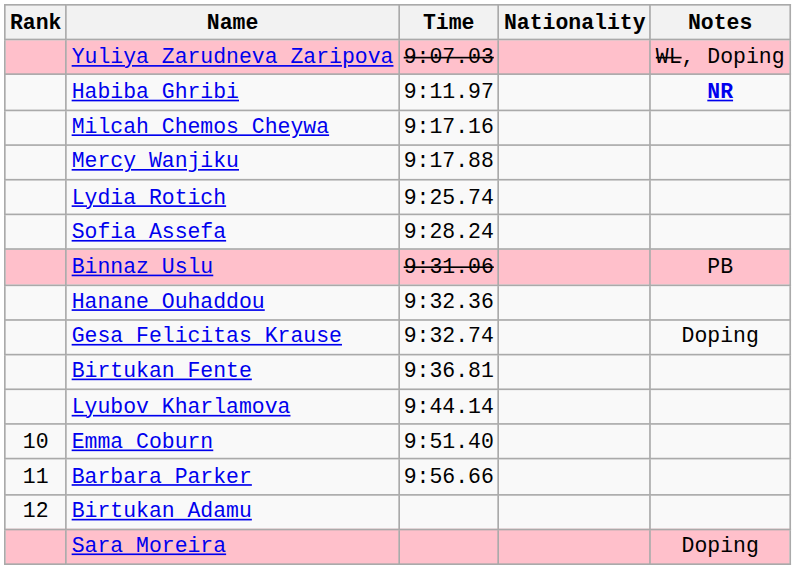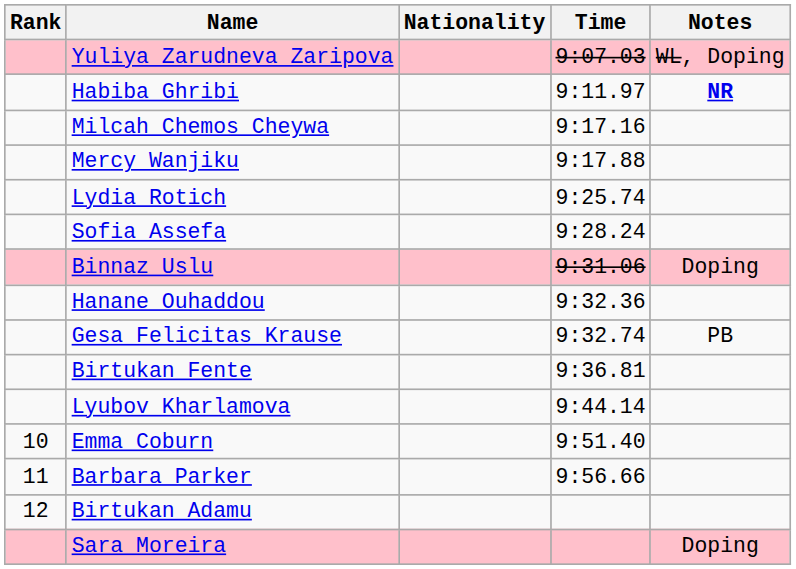columns swapped: Nationality <-> Time
Binnaz Uslu | Notes: PB -> Doping
Gesa Felicitas Krause | Notes: Doping -> PB
